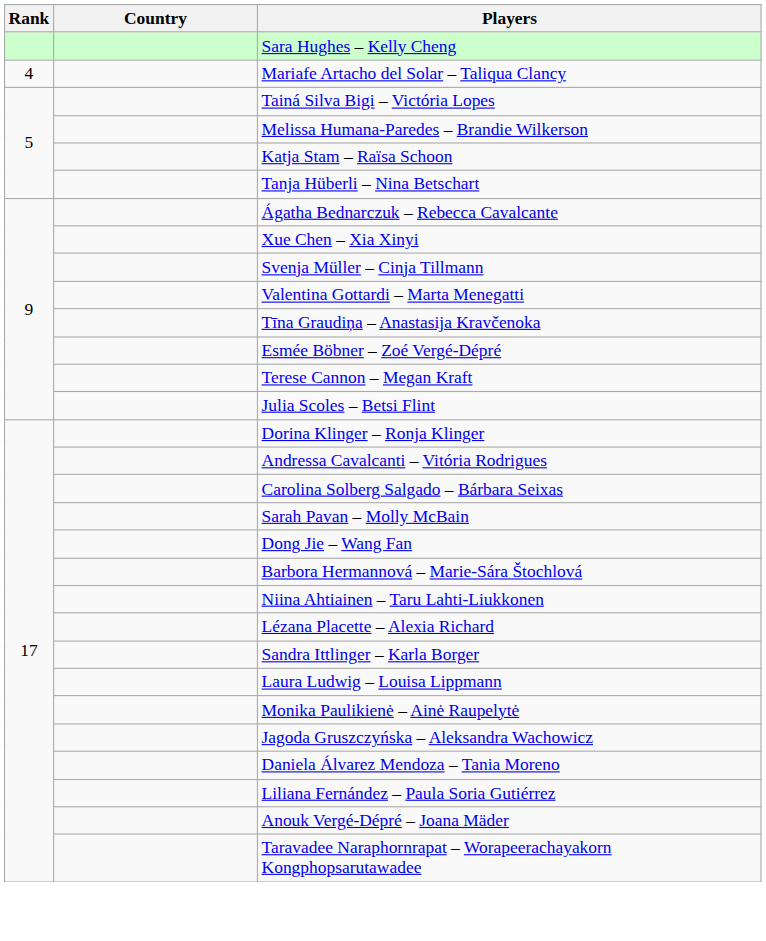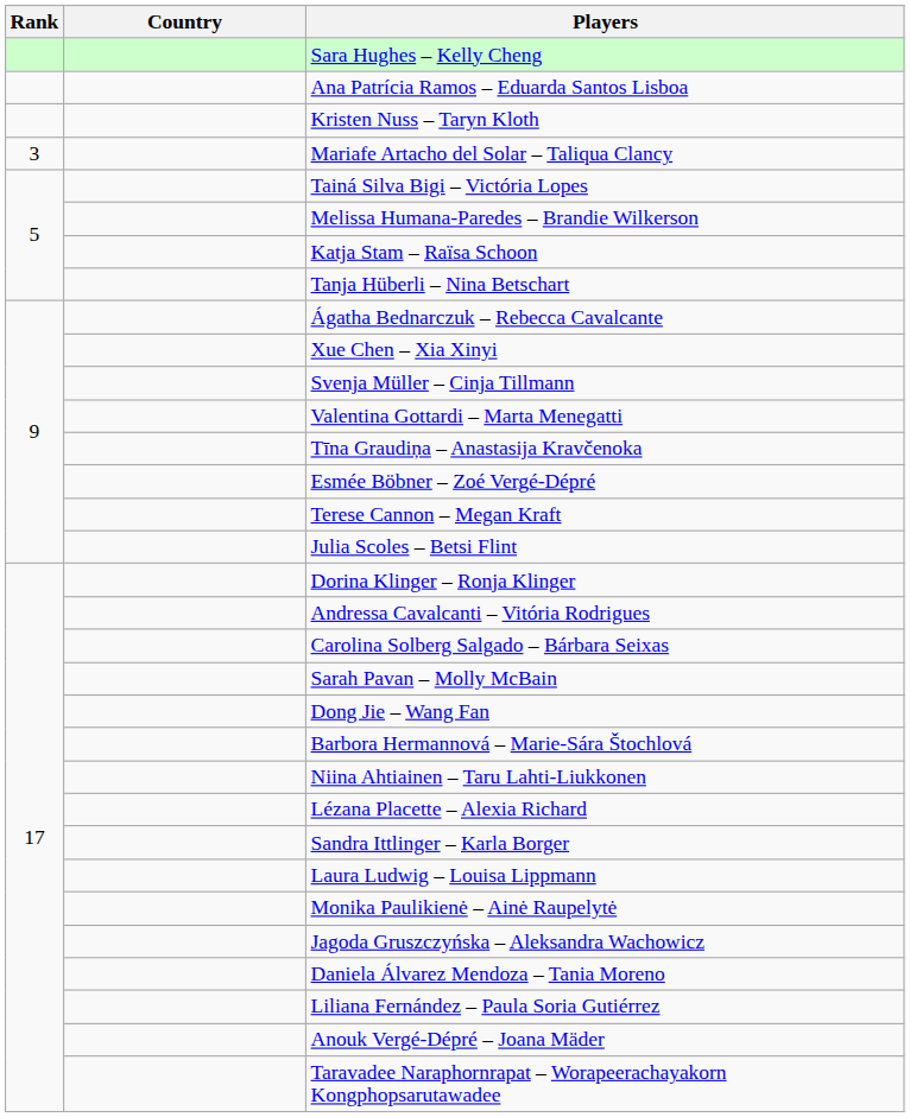+ row: Ana Patrícia Ramos – Eduarda Santos Lisboa
+ row: Kristen Nuss – Taryn Kloth
Mariafe Artacho del Solar – Taliqua Clancy | Rank: 4 -> 3
